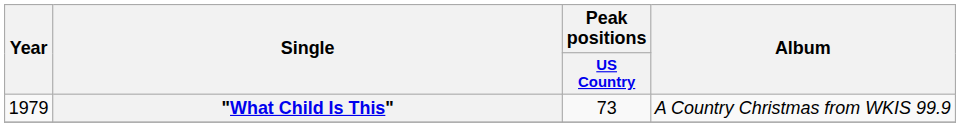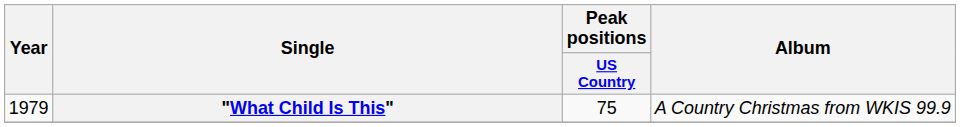"What Child Is This" | Peak positions / US Country: 73 -> 75
